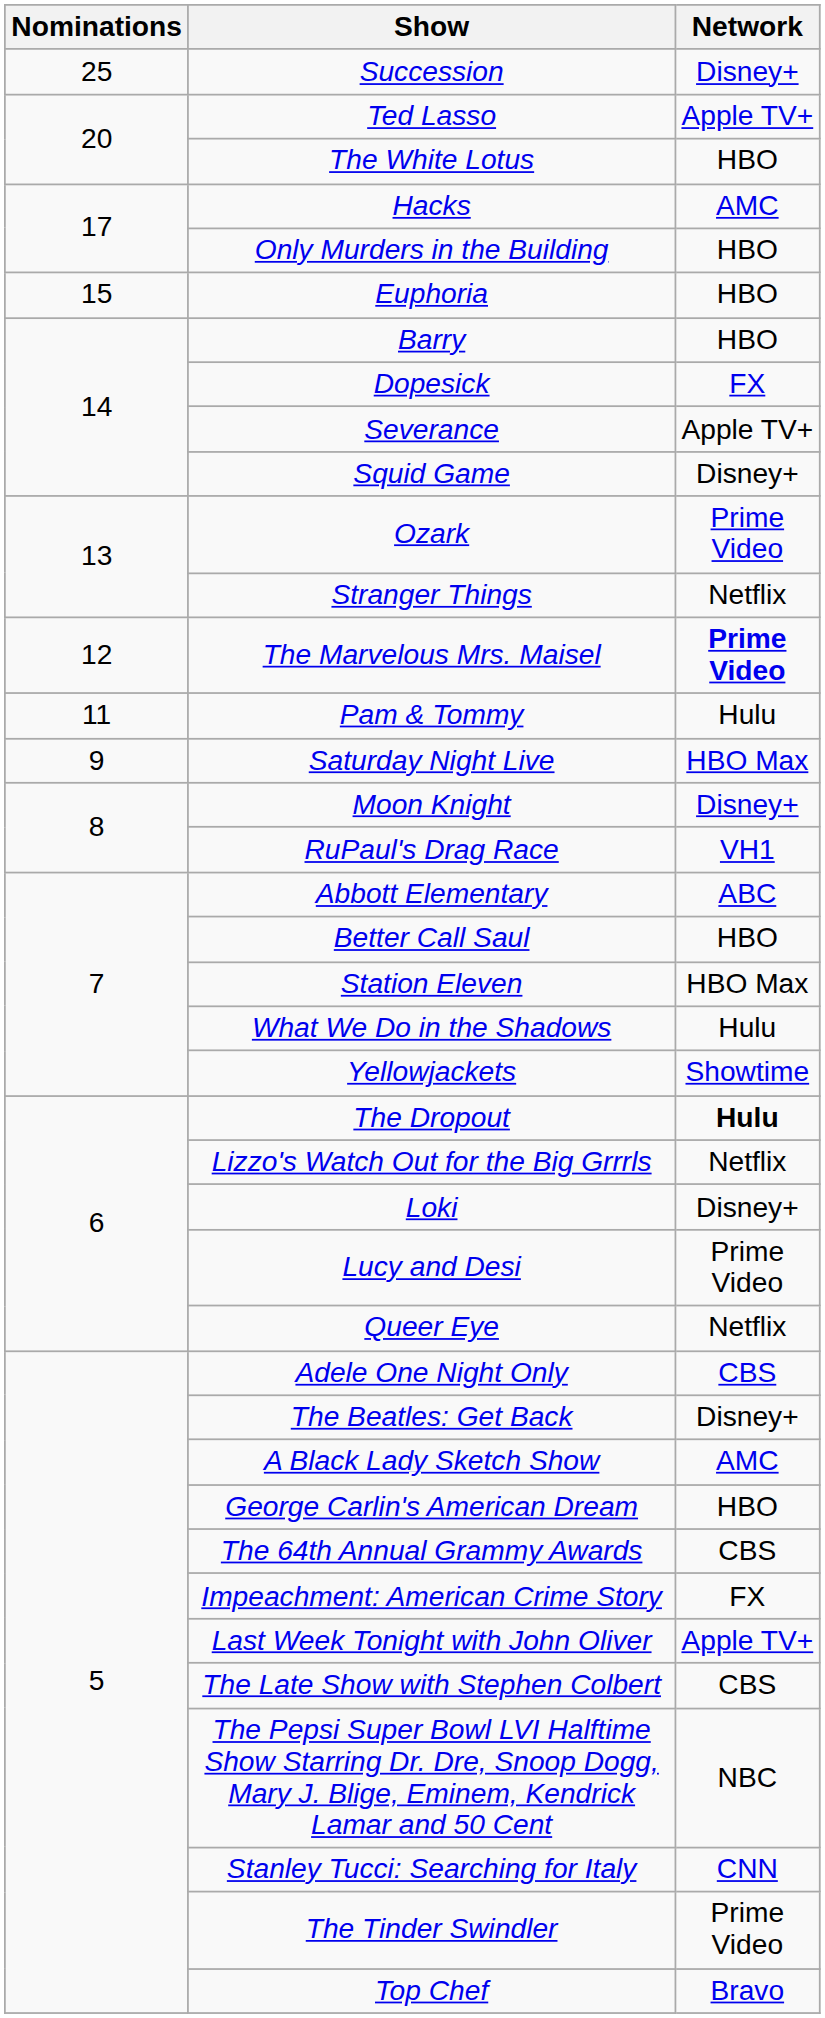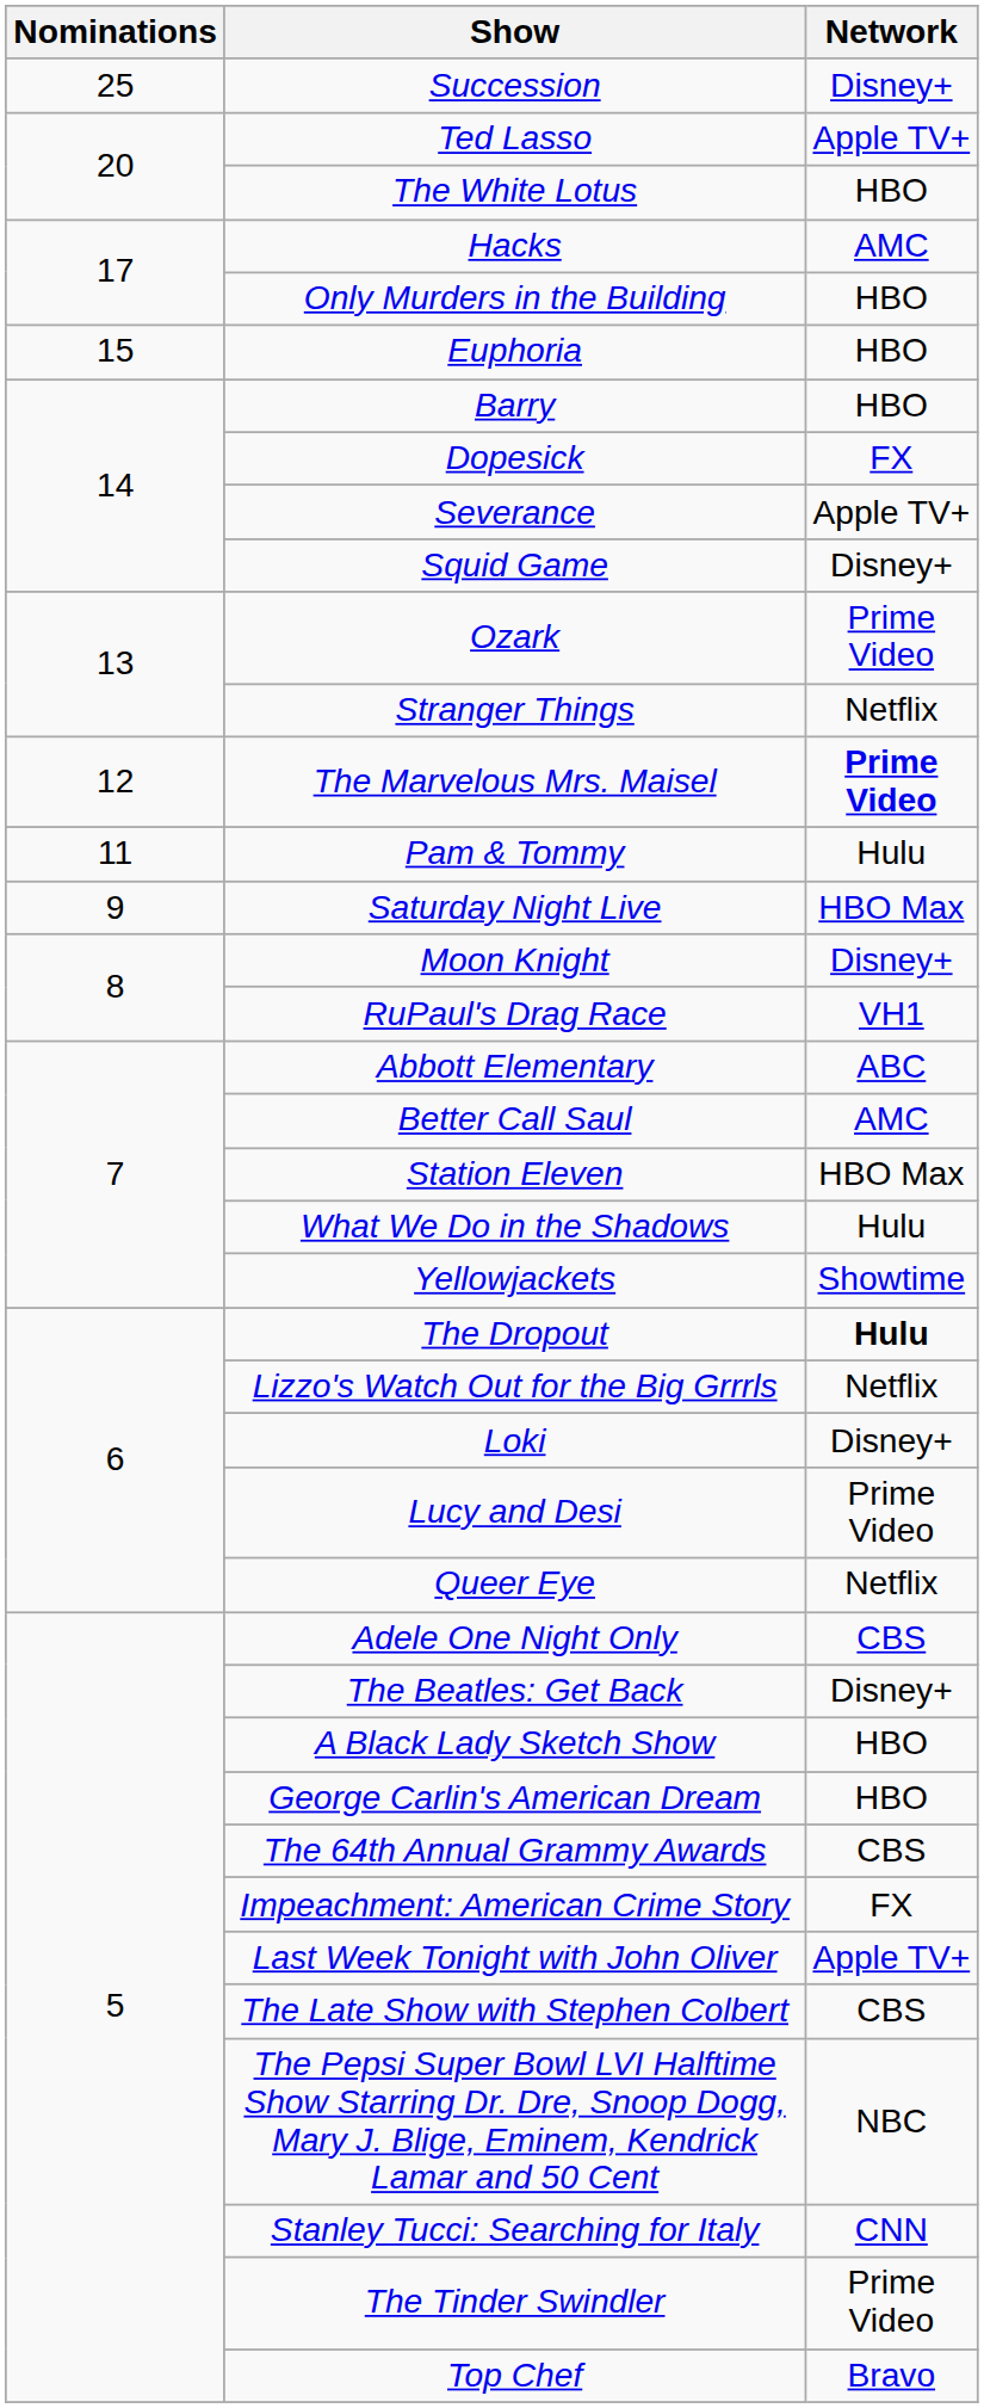Better Call Saul | Network: HBO -> AMC
A Black Lady Sketch Show | Network: AMC -> HBO
